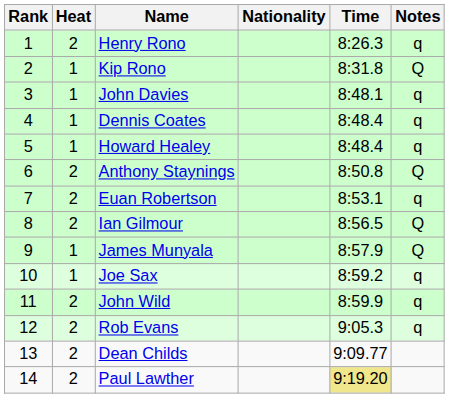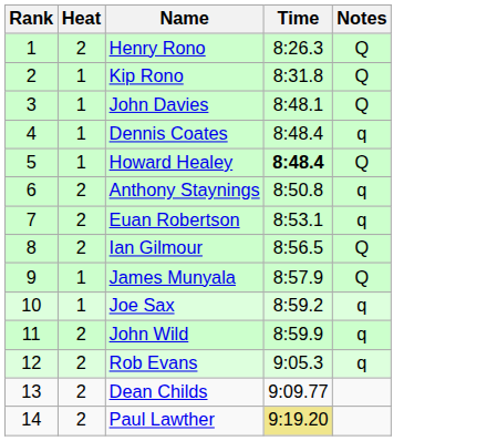- column: Nationality
Henry Rono | Notes: q -> Q
John Davies | Notes: q -> Q
Howard Healey | Time: normal -> bold
Howard Healey | Notes: q -> Q
Anthony Staynings | Notes: Q -> q
